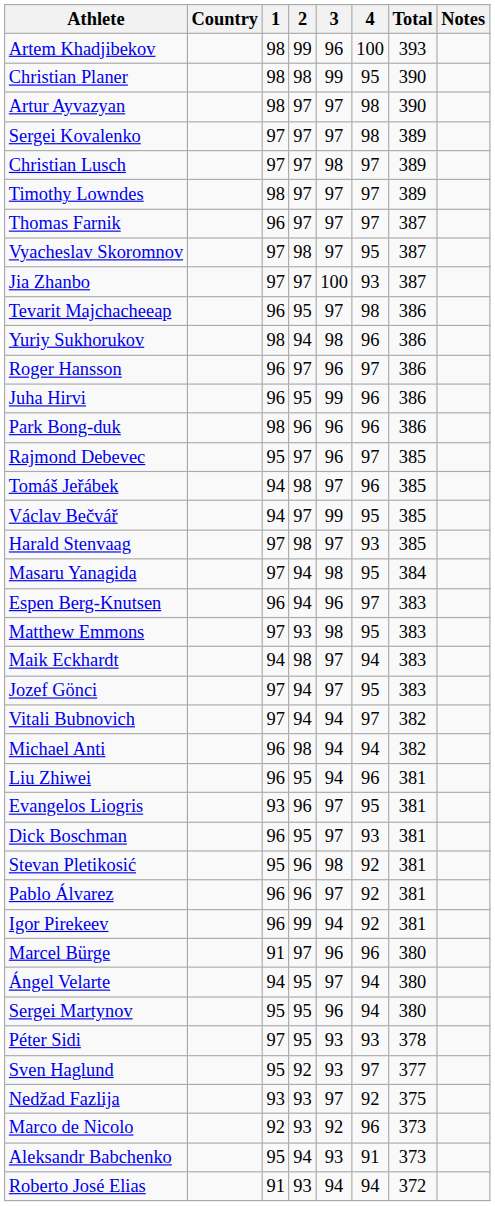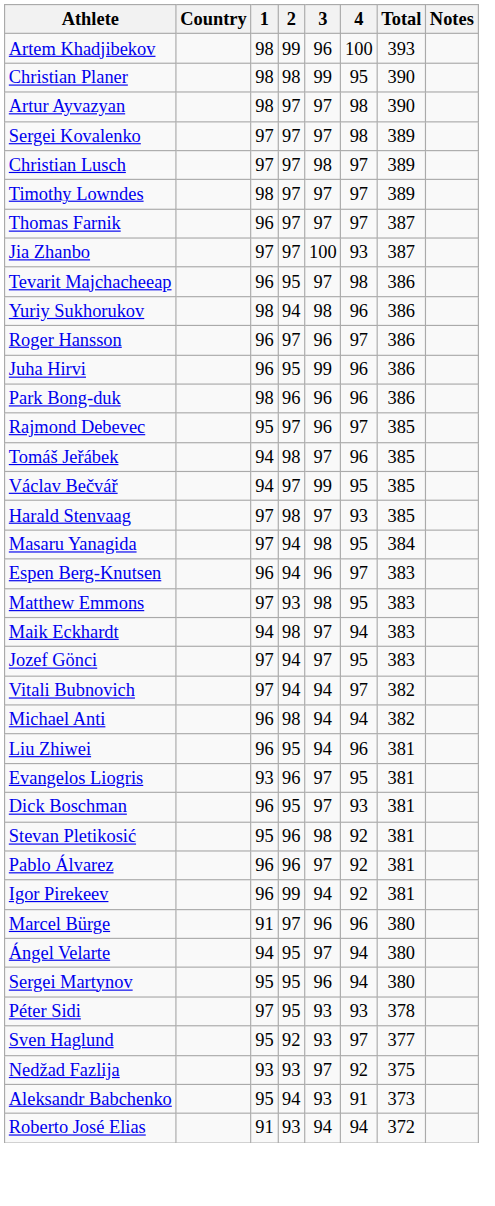- row: Vyacheslav Skoromnov | 97 | 98 | 97 | 95 | 387
- row: Marco de Nicolo | 92 | 93 | 92 | 96 | 373
